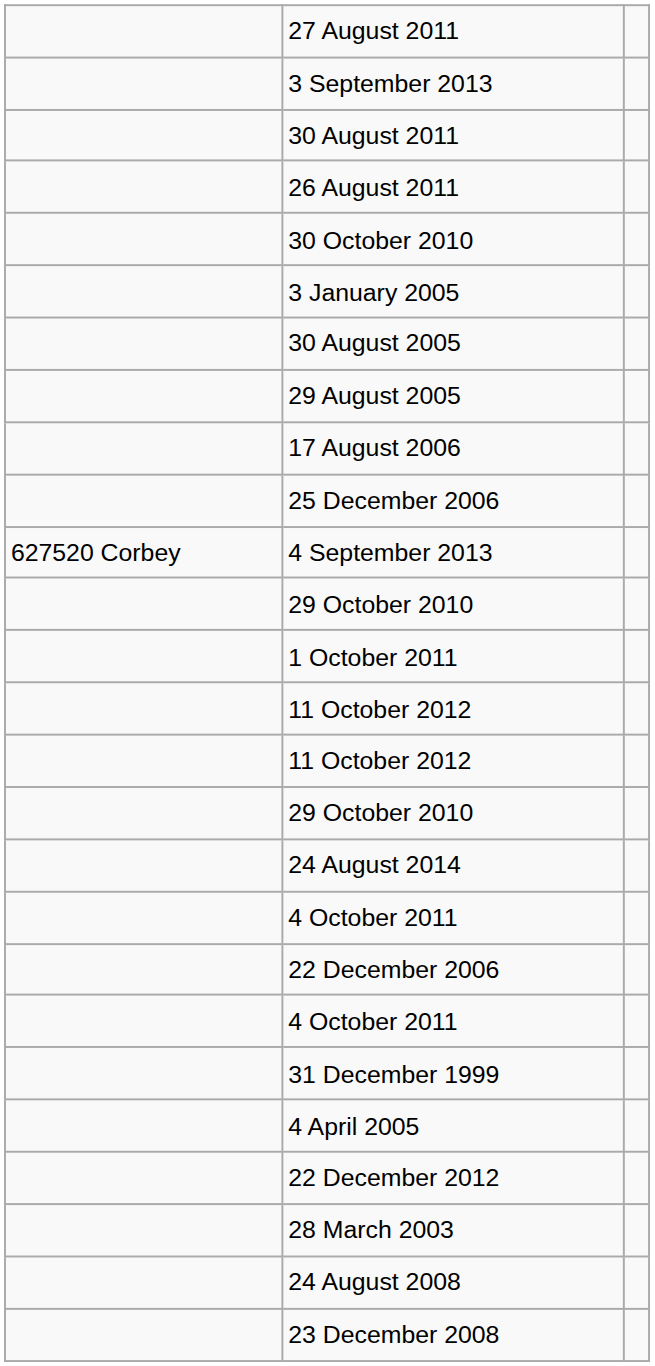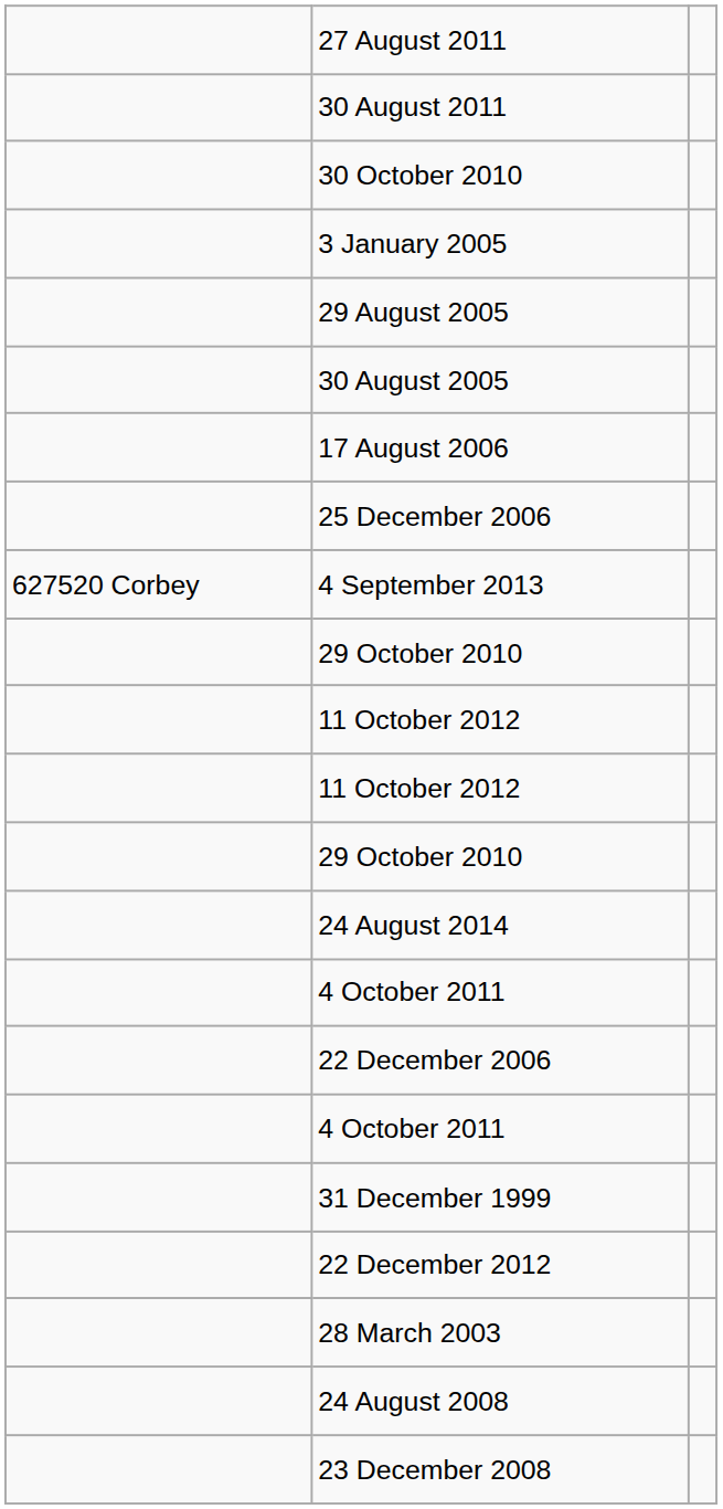- row: 3 September 2013
- row: 26 August 2011
rows swapped: 29 August 2005 <-> 30 August 2005
- row: 1 October 2011
- row: 4 April 2005
